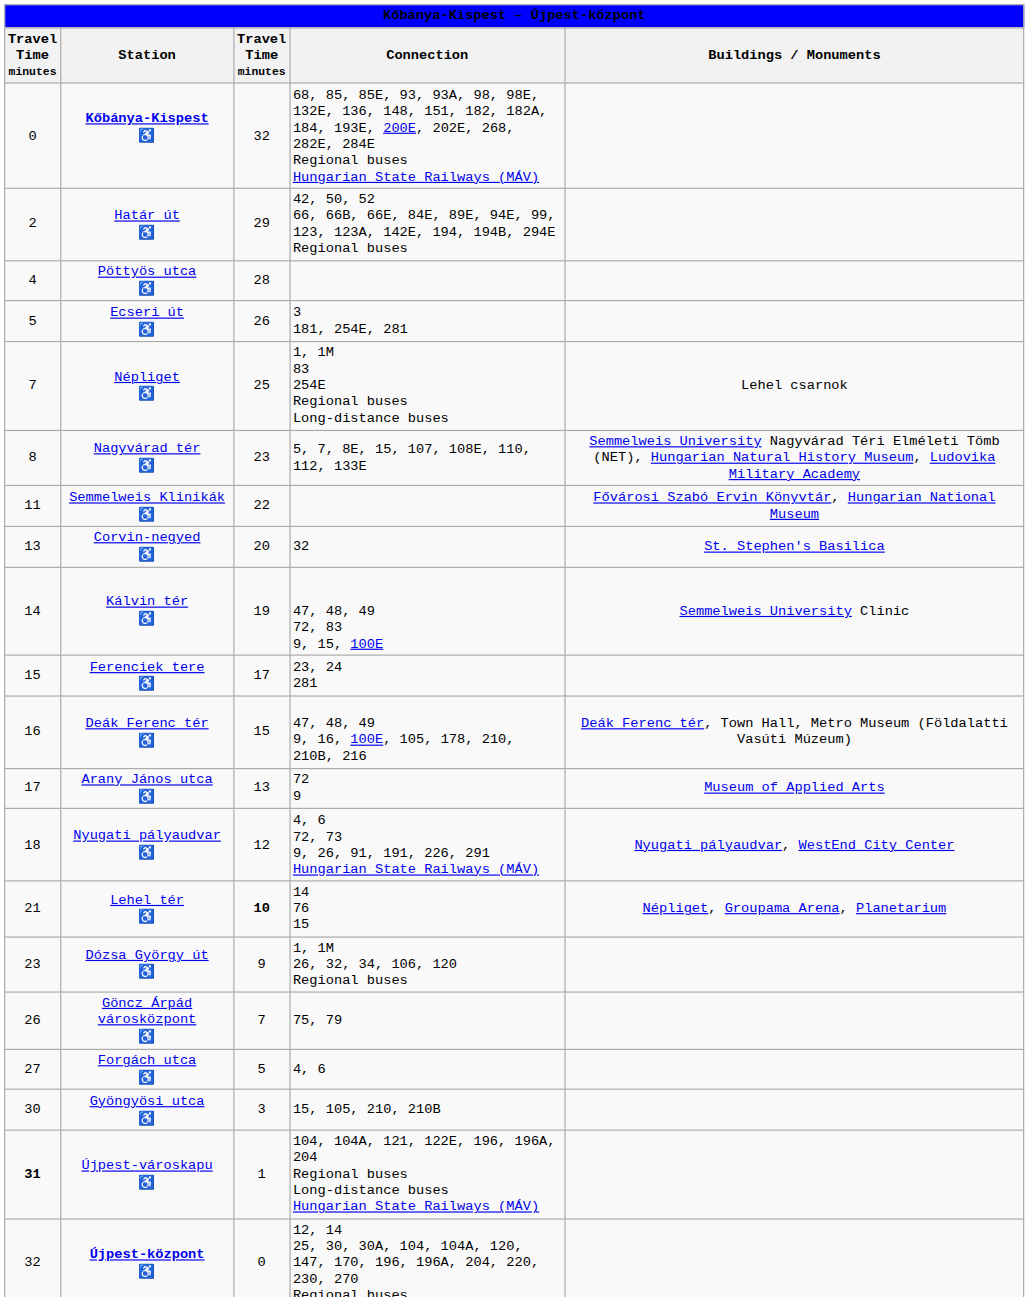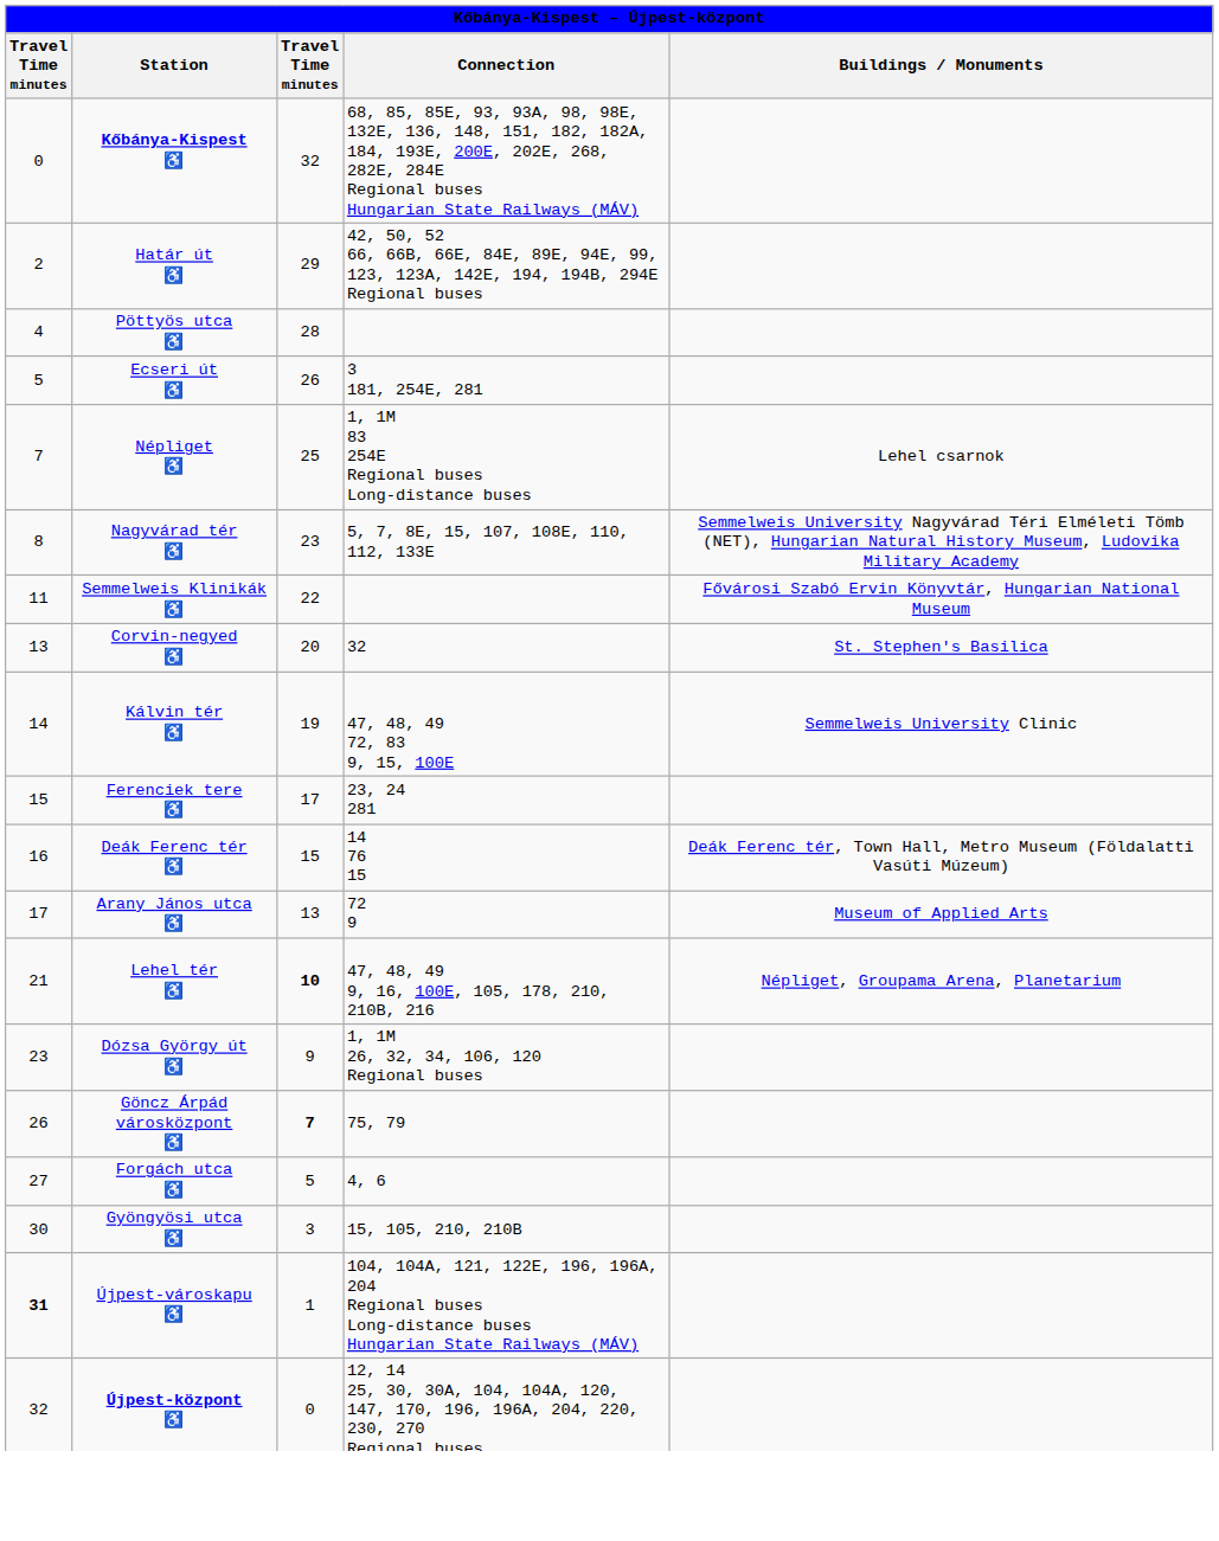Deák Ferenc tér ♿ | Connection: 47, 48, 49 9, 16, 100E, 105, 178, 210, 210B, 216 -> 14 76 15
- row: 18 | Nyugati pályaudvar ♿ | 12 | 4, 6 72, 73 9, 26, 91, 191, 226, 291 Hungarian State Railways (MÁV) | Nyugati pályaudvar, WestEnd City Center
Lehel tér ♿ | Connection: 14 76 15 -> 47, 48, 49 9, 16, 100E, 105, 178, 210, 210B, 216
Göncz Árpád városközpont ♿ | column 3: normal -> bold
